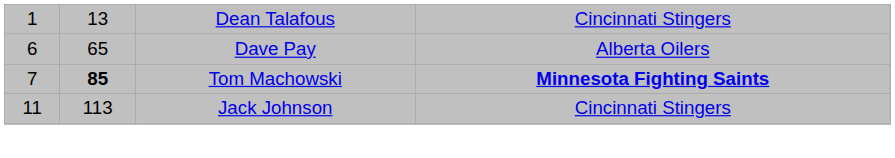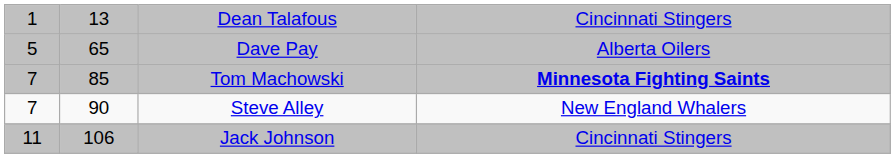Dave Pay | column 1: 6 -> 5
Tom Machowski | column 2: bold -> normal
+ row: 7 | 90 | Steve Alley | New England Whalers
Jack Johnson | column 2: 113 -> 106
